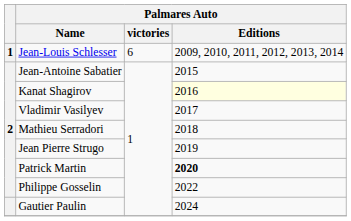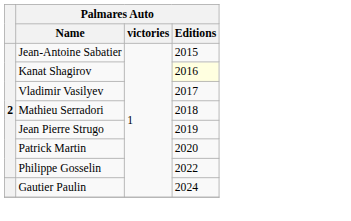- row: 1 | Jean-Louis Schlesser | 6 | 2009, 2010, 2011, 2012, 2013, 2014
Patrick Martin | Palmares Auto / Editions: bold -> normal
